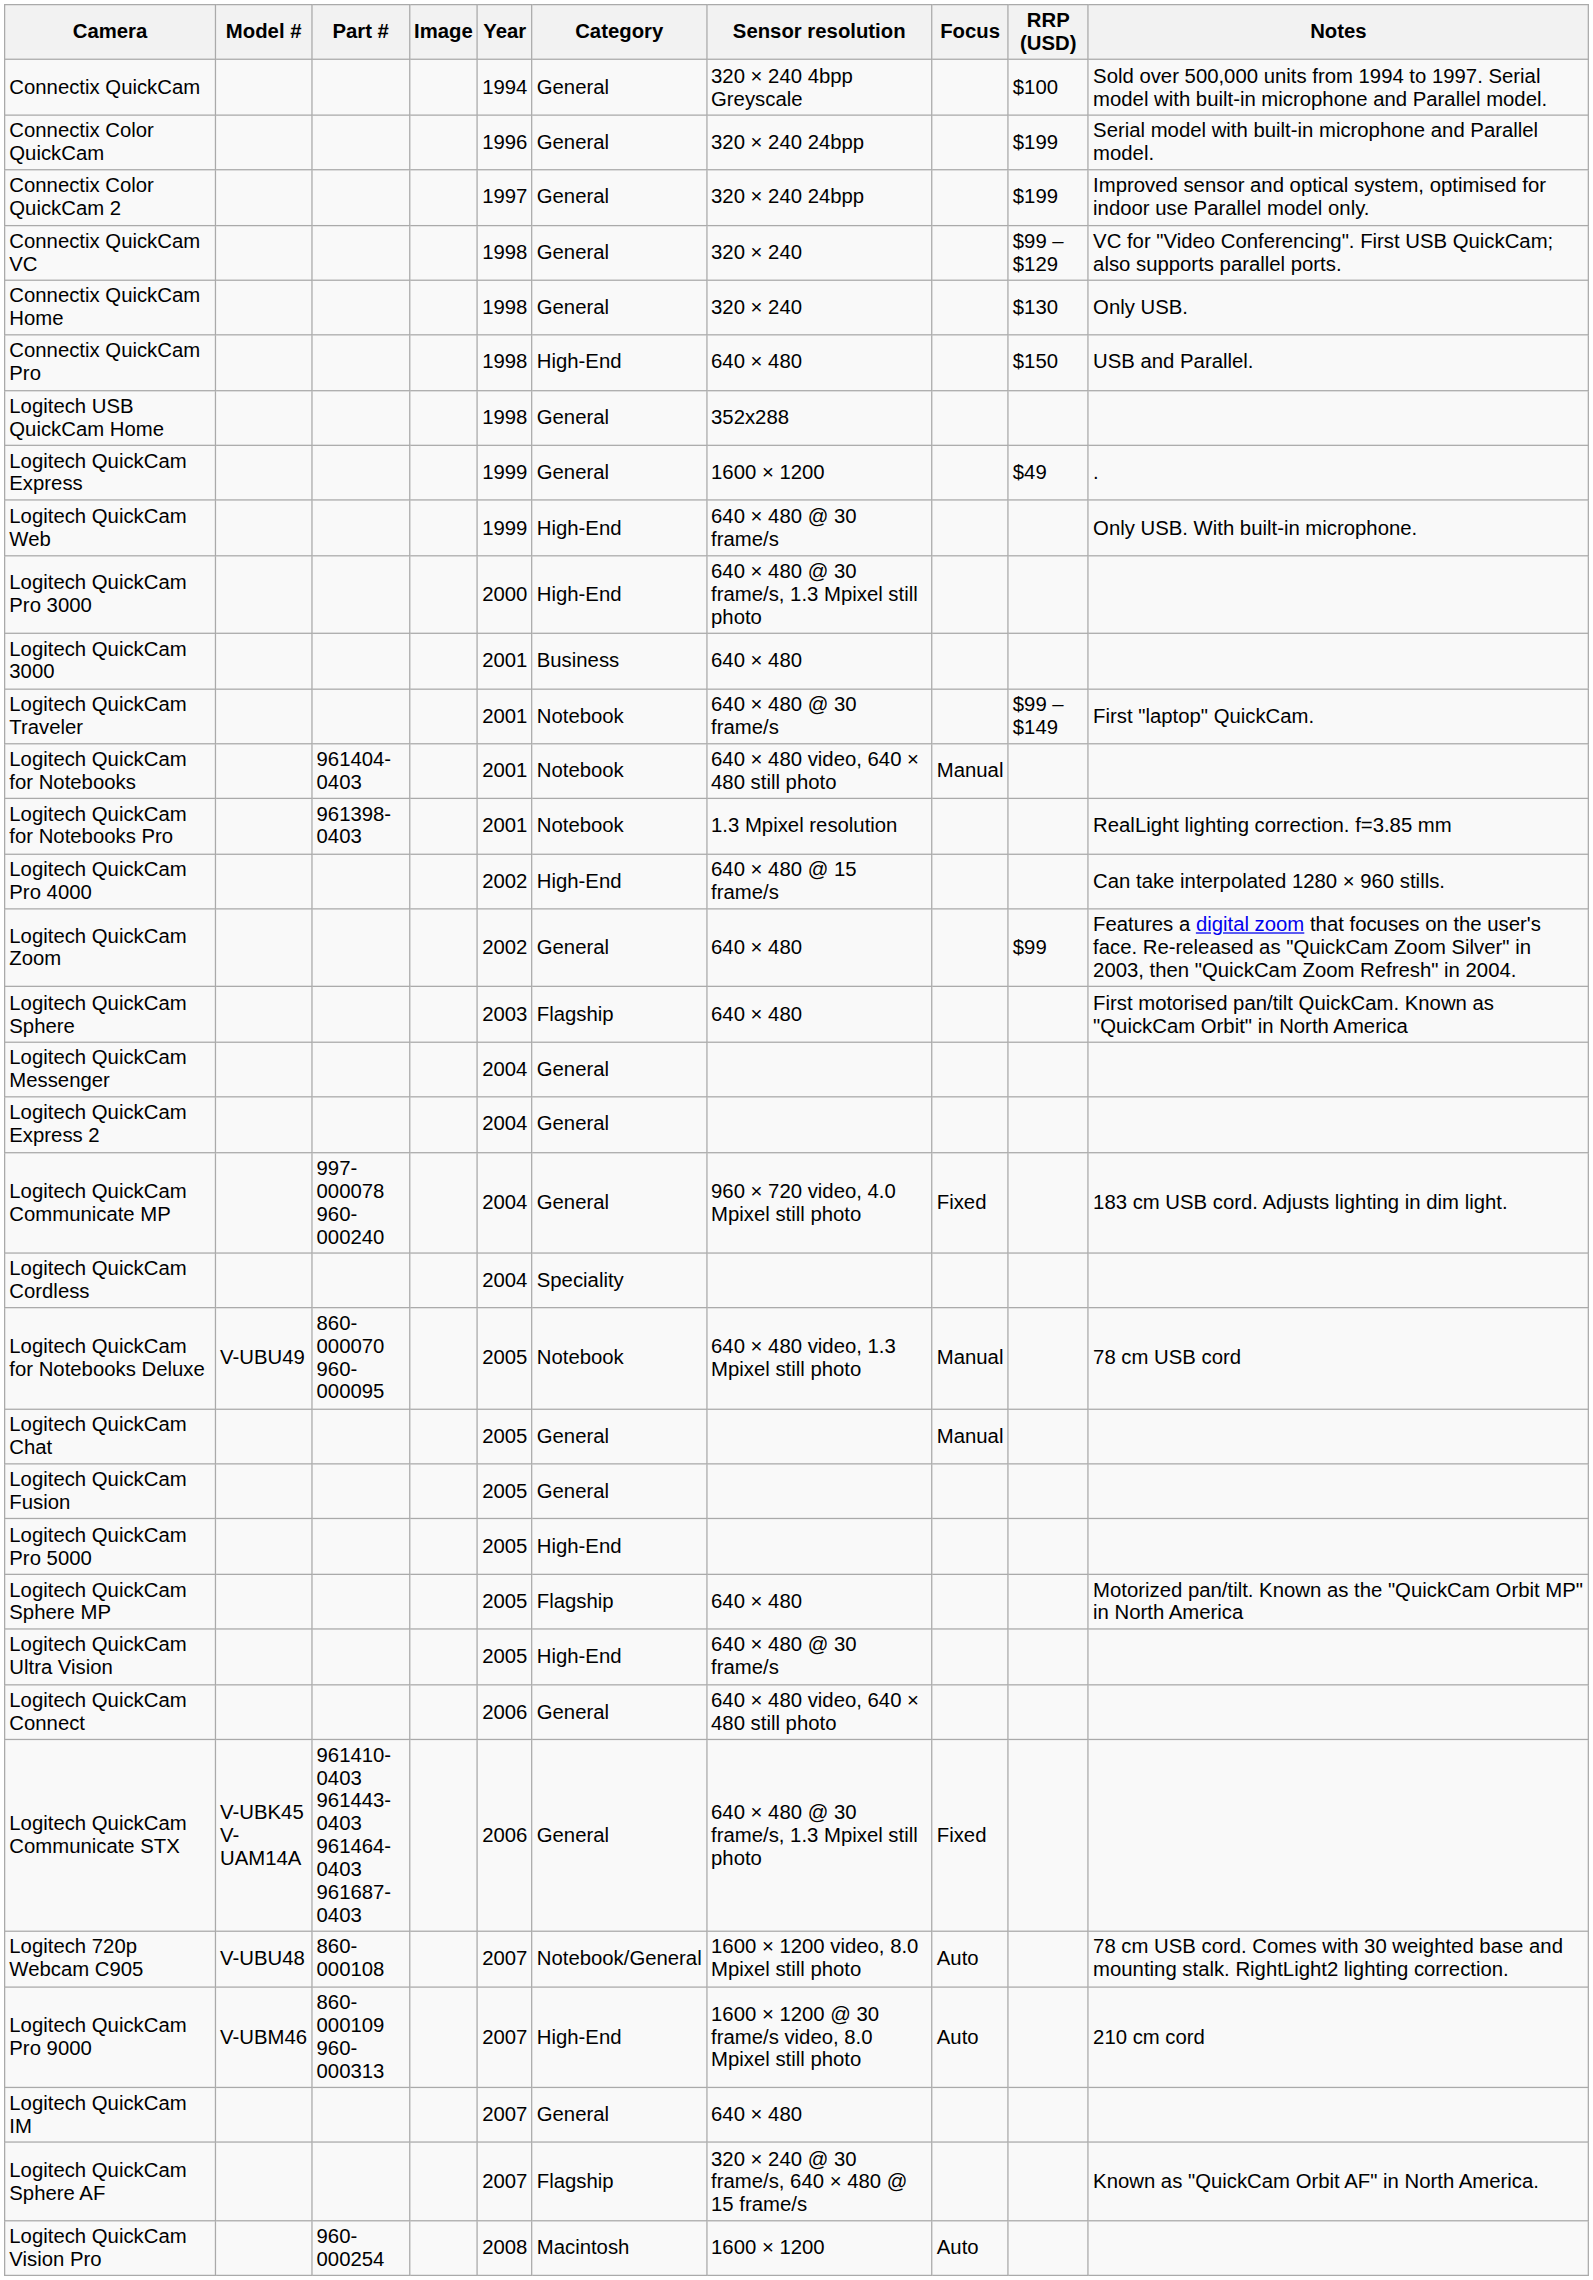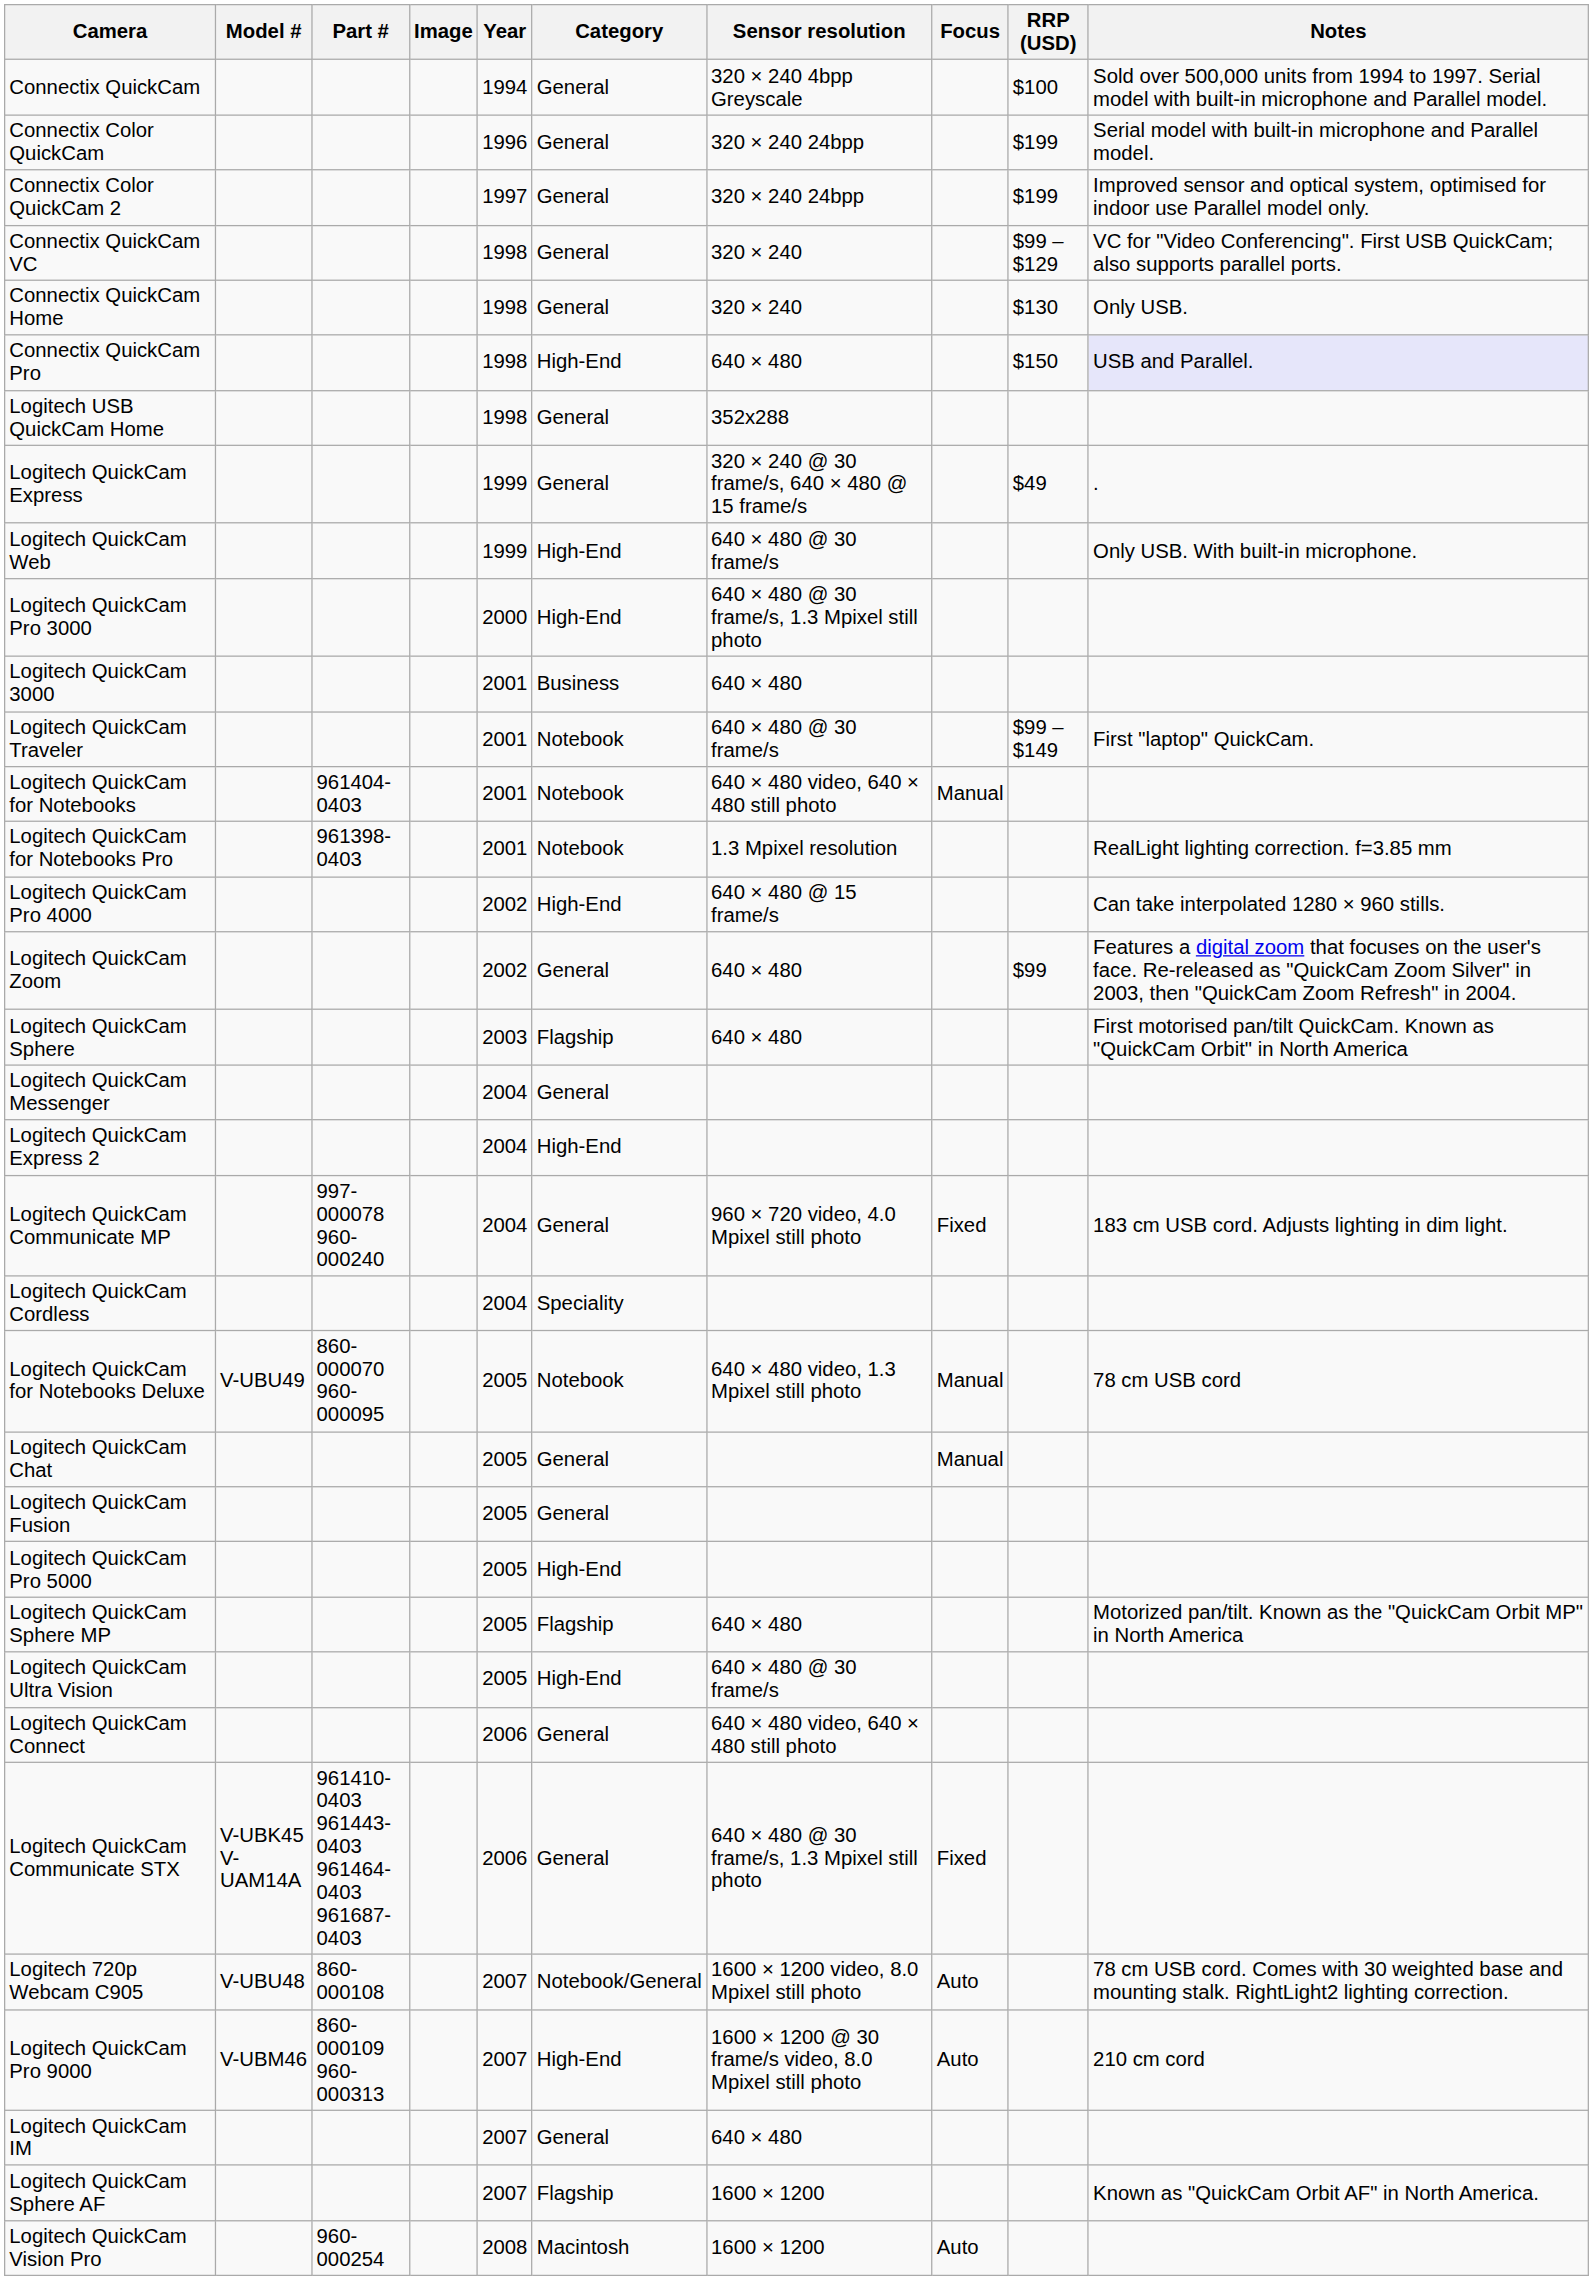Connectix QuickCam Pro | Notes: no background -> lavender background
Logitech QuickCam Express | Sensor resolution: 1600 × 1200 -> 320 × 240 @ 30 frame/s, 640 × 480 @ 15 frame/s
Logitech QuickCam Express 2 | Category: General -> High-End
Logitech QuickCam Sphere AF | Sensor resolution: 320 × 240 @ 30 frame/s, 640 × 480 @ 15 frame/s -> 1600 × 1200
